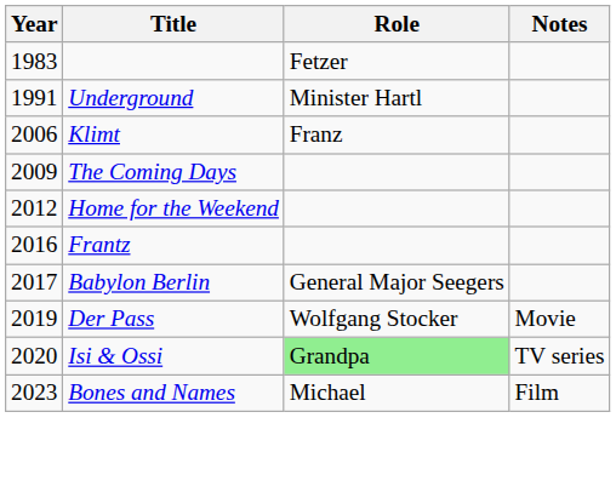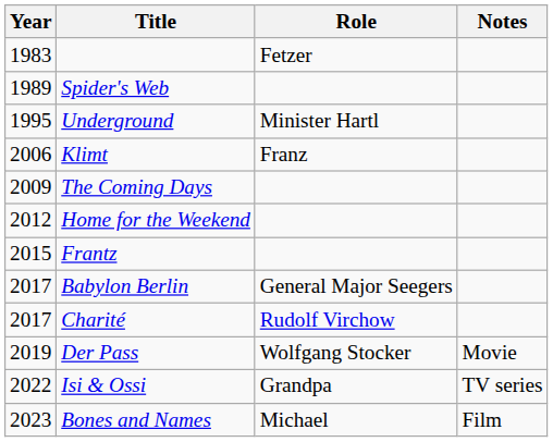+ row: 1989 | Spider's Web
Underground | Year: 1991 -> 1995
Frantz | Year: 2016 -> 2015
+ row: 2017 | Charité | Rudolf Virchow
Isi & Ossi | Year: 2020 -> 2022
Isi & Ossi | Role: lightgreen background -> no background
